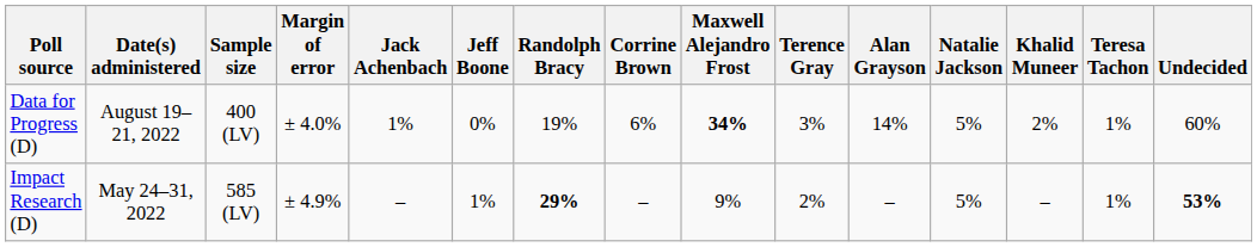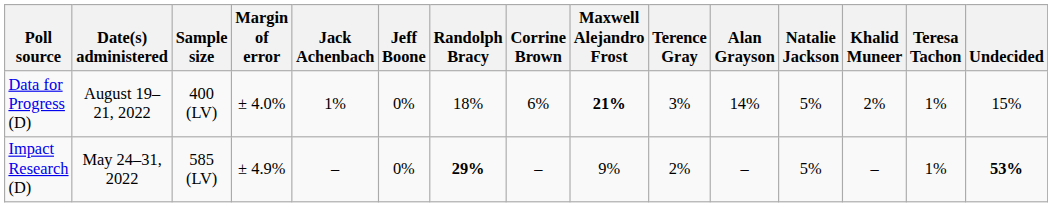Data for Progress (D) | Randolph Bracy: 19% -> 18%
Data for Progress (D) | Maxwell Alejandro Frost: 34% -> 21%
Data for Progress (D) | Undecided: 60% -> 15%
Impact Research (D) | Jeff Boone: 1% -> 0%
